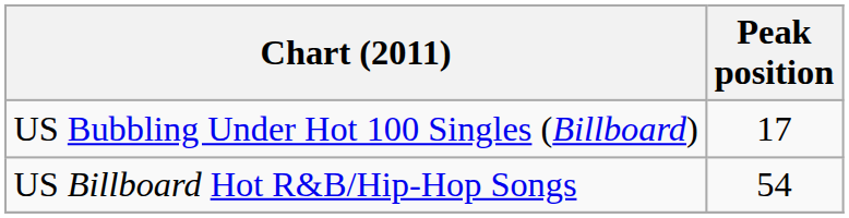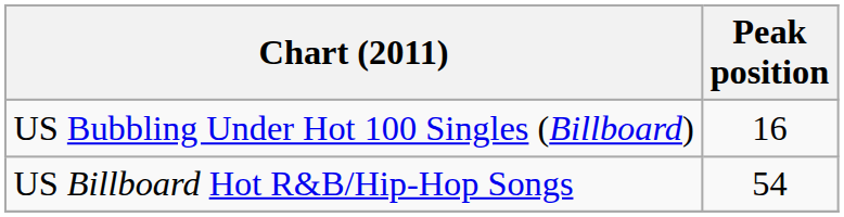US Bubbling Under Hot 100 Singles (Billboard) | Peak position: 17 -> 16
